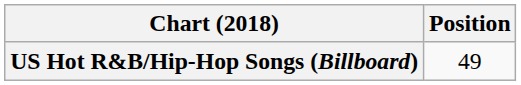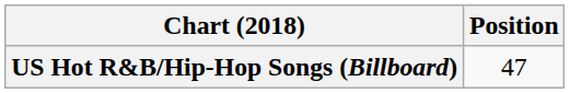US Hot R&B/Hip-Hop Songs (Billboard) | Position: 49 -> 47
